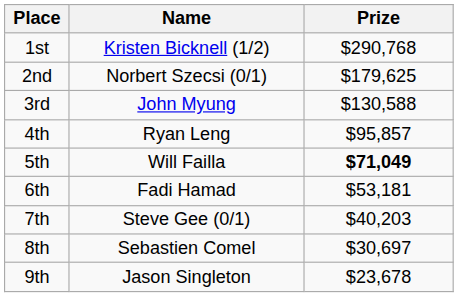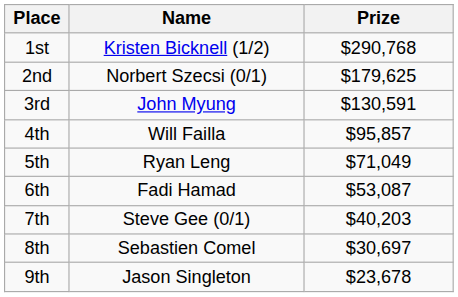3rd | Prize: $130,588 -> $130,591
4th | Name: Ryan Leng -> Will Failla
5th | Name: Will Failla -> Ryan Leng
5th | Prize: bold -> normal
6th | Prize: $53,181 -> $53,087
